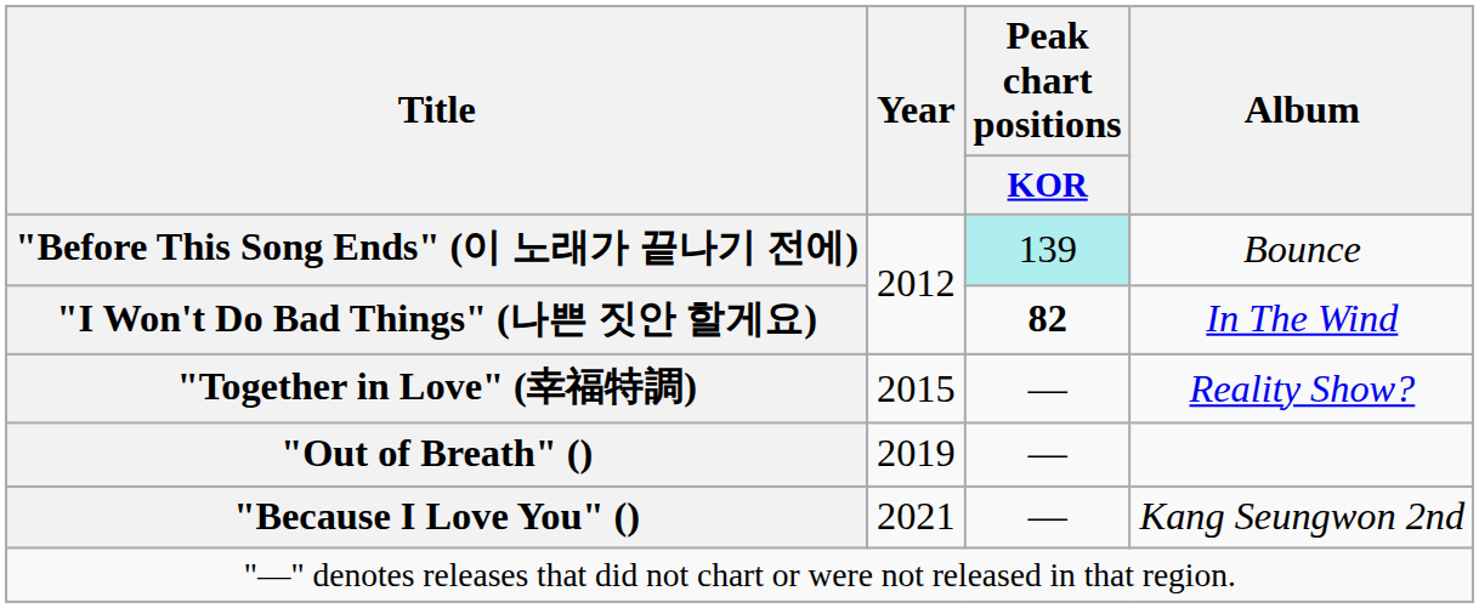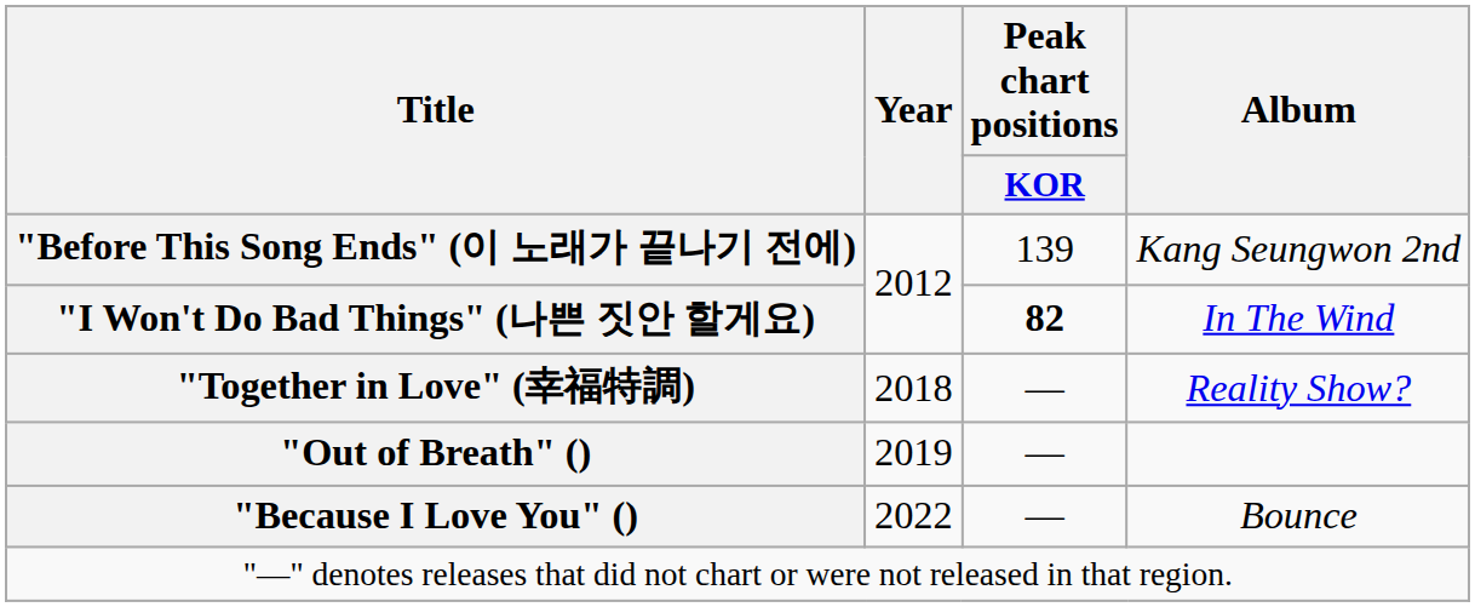"Before This Song Ends" (이 노래가 끝나기 전에) | Peak chart positions / KOR: paleturquoise background -> no background
"Before This Song Ends" (이 노래가 끝나기 전에) | Album: Bounce -> Kang Seungwon 2nd
"Together in Love" (幸福特調) | Year: 2015 -> 2018
"Because I Love You" () | Year: 2021 -> 2022
"Because I Love You" () | Album: Kang Seungwon 2nd -> Bounce
